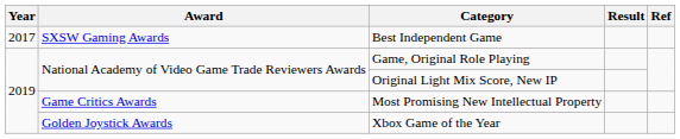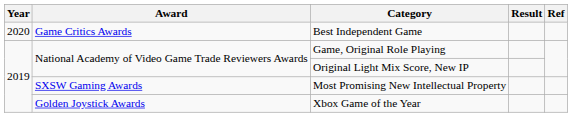Best Independent Game | Year: 2017 -> 2020
Best Independent Game | Award: SXSW Gaming Awards -> Game Critics Awards
Most Promising New Intellectual Property | Award: Game Critics Awards -> SXSW Gaming Awards
